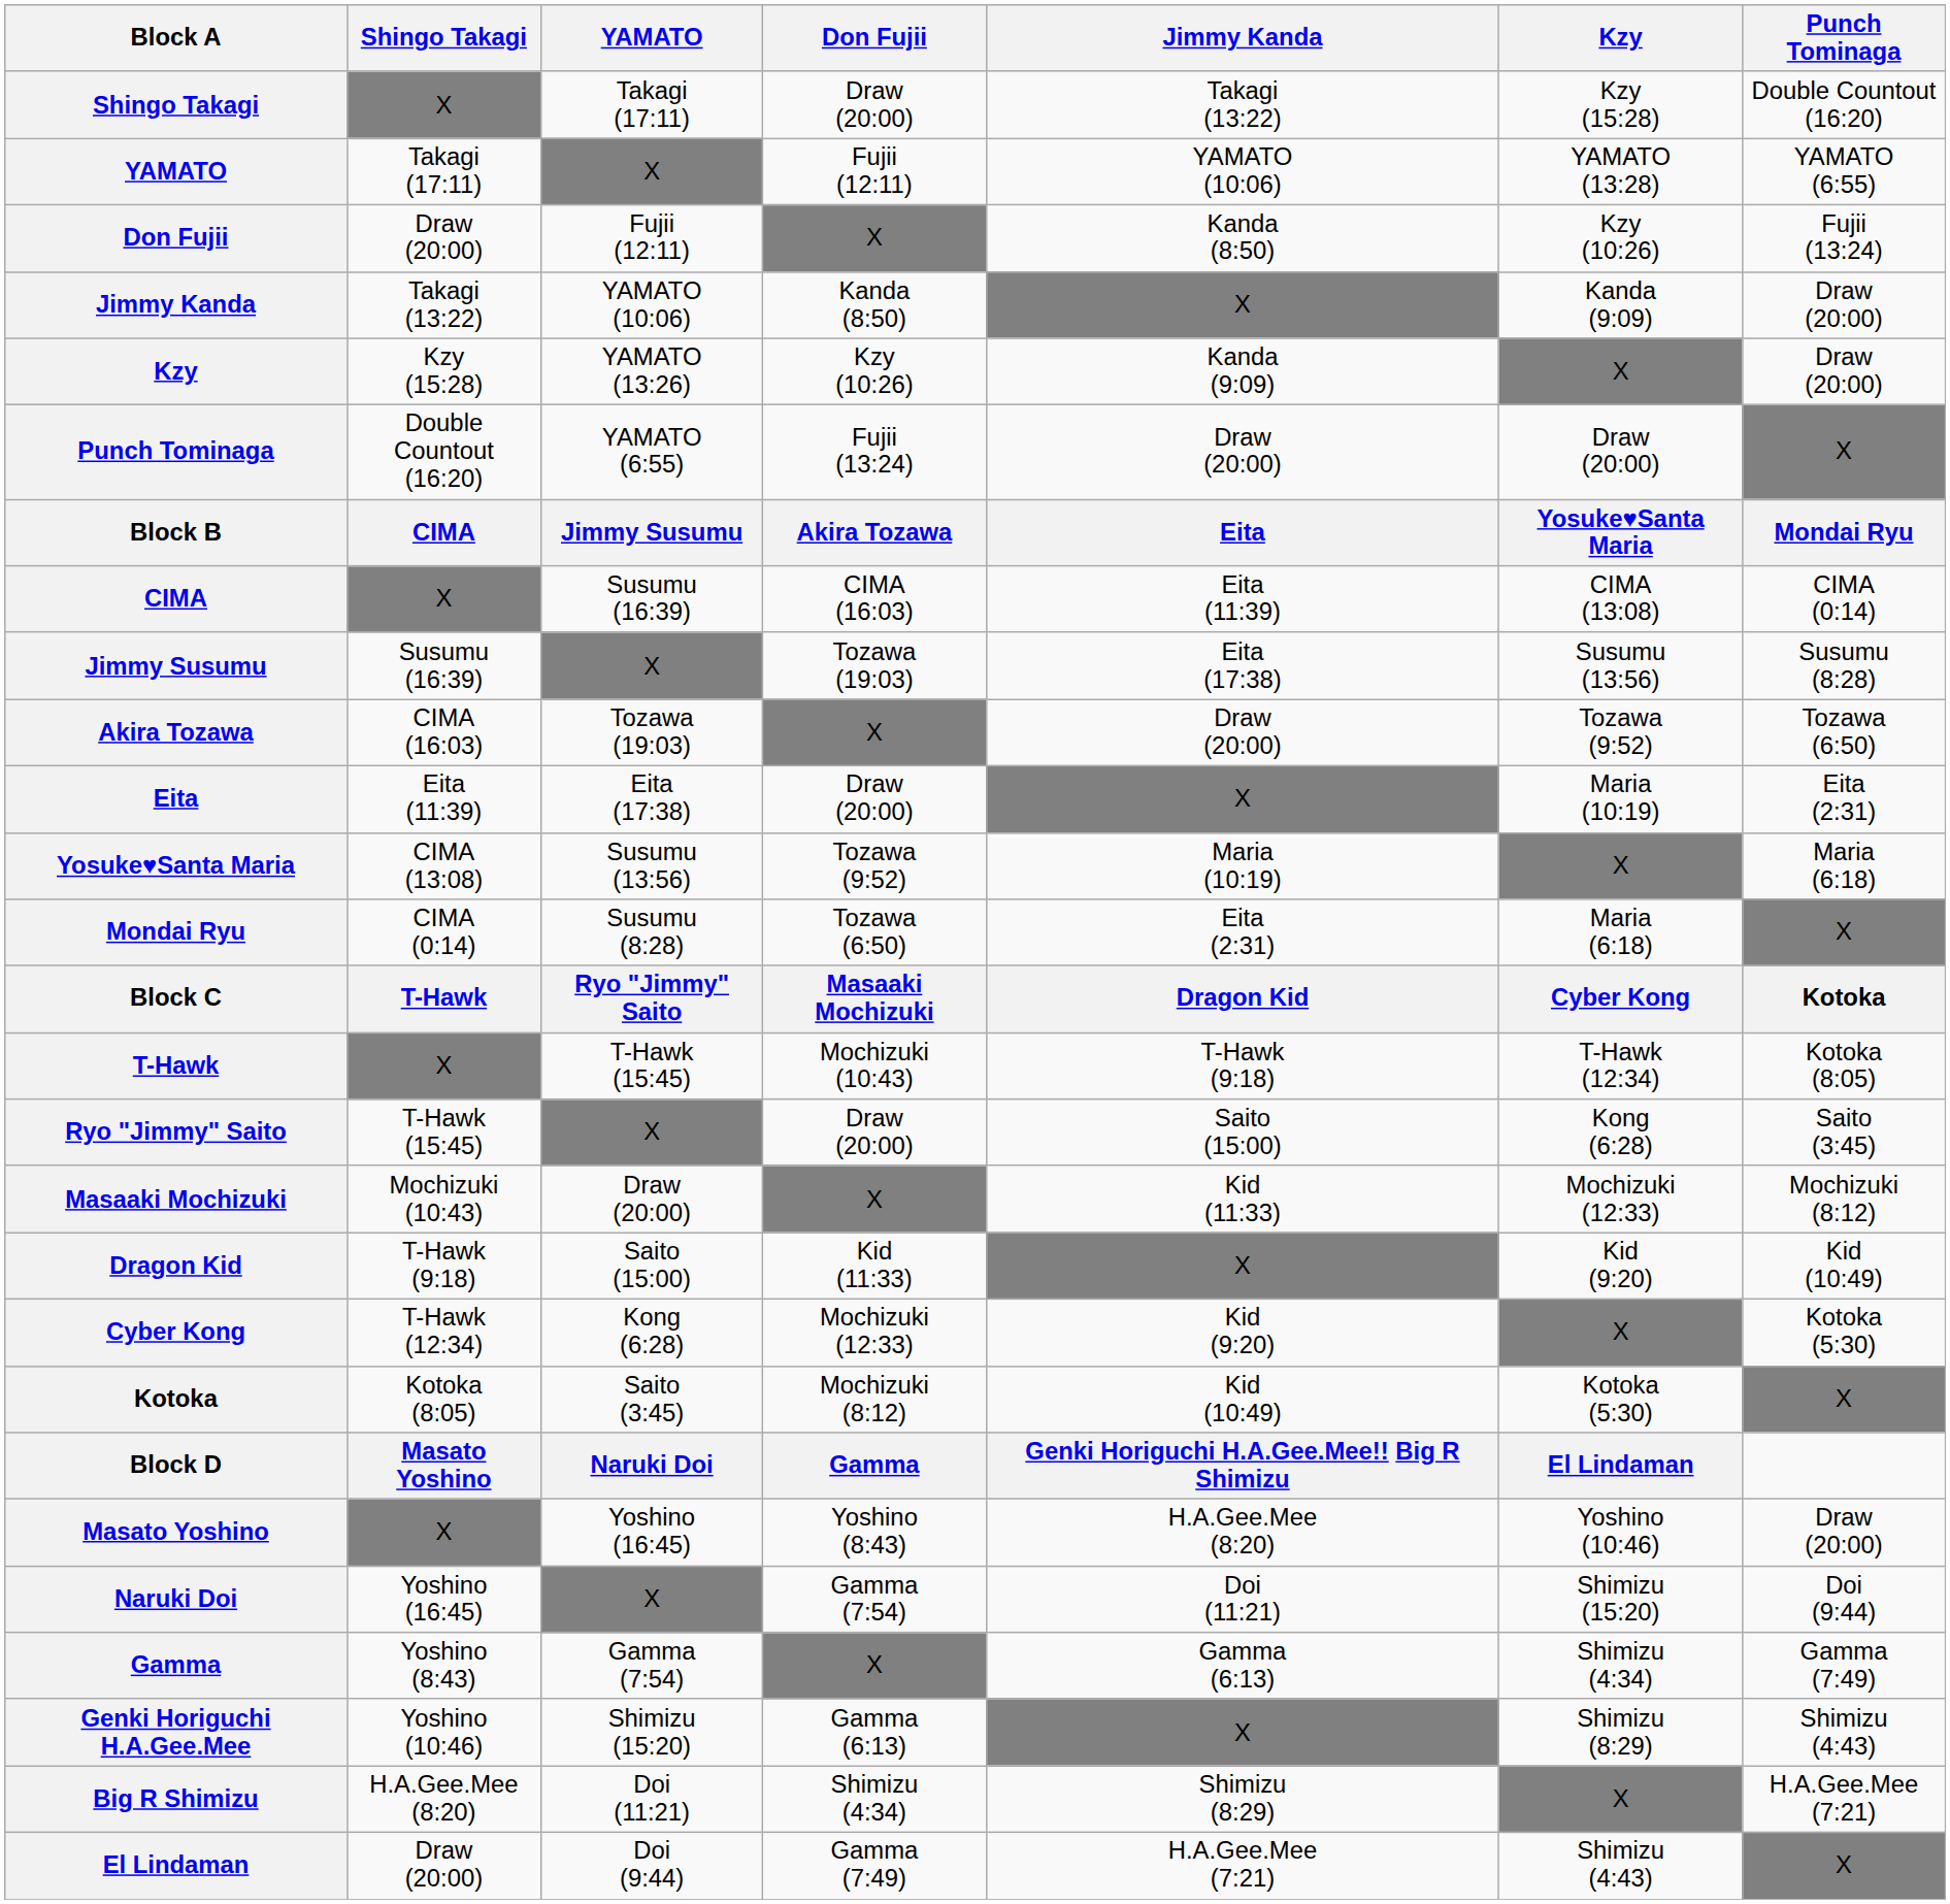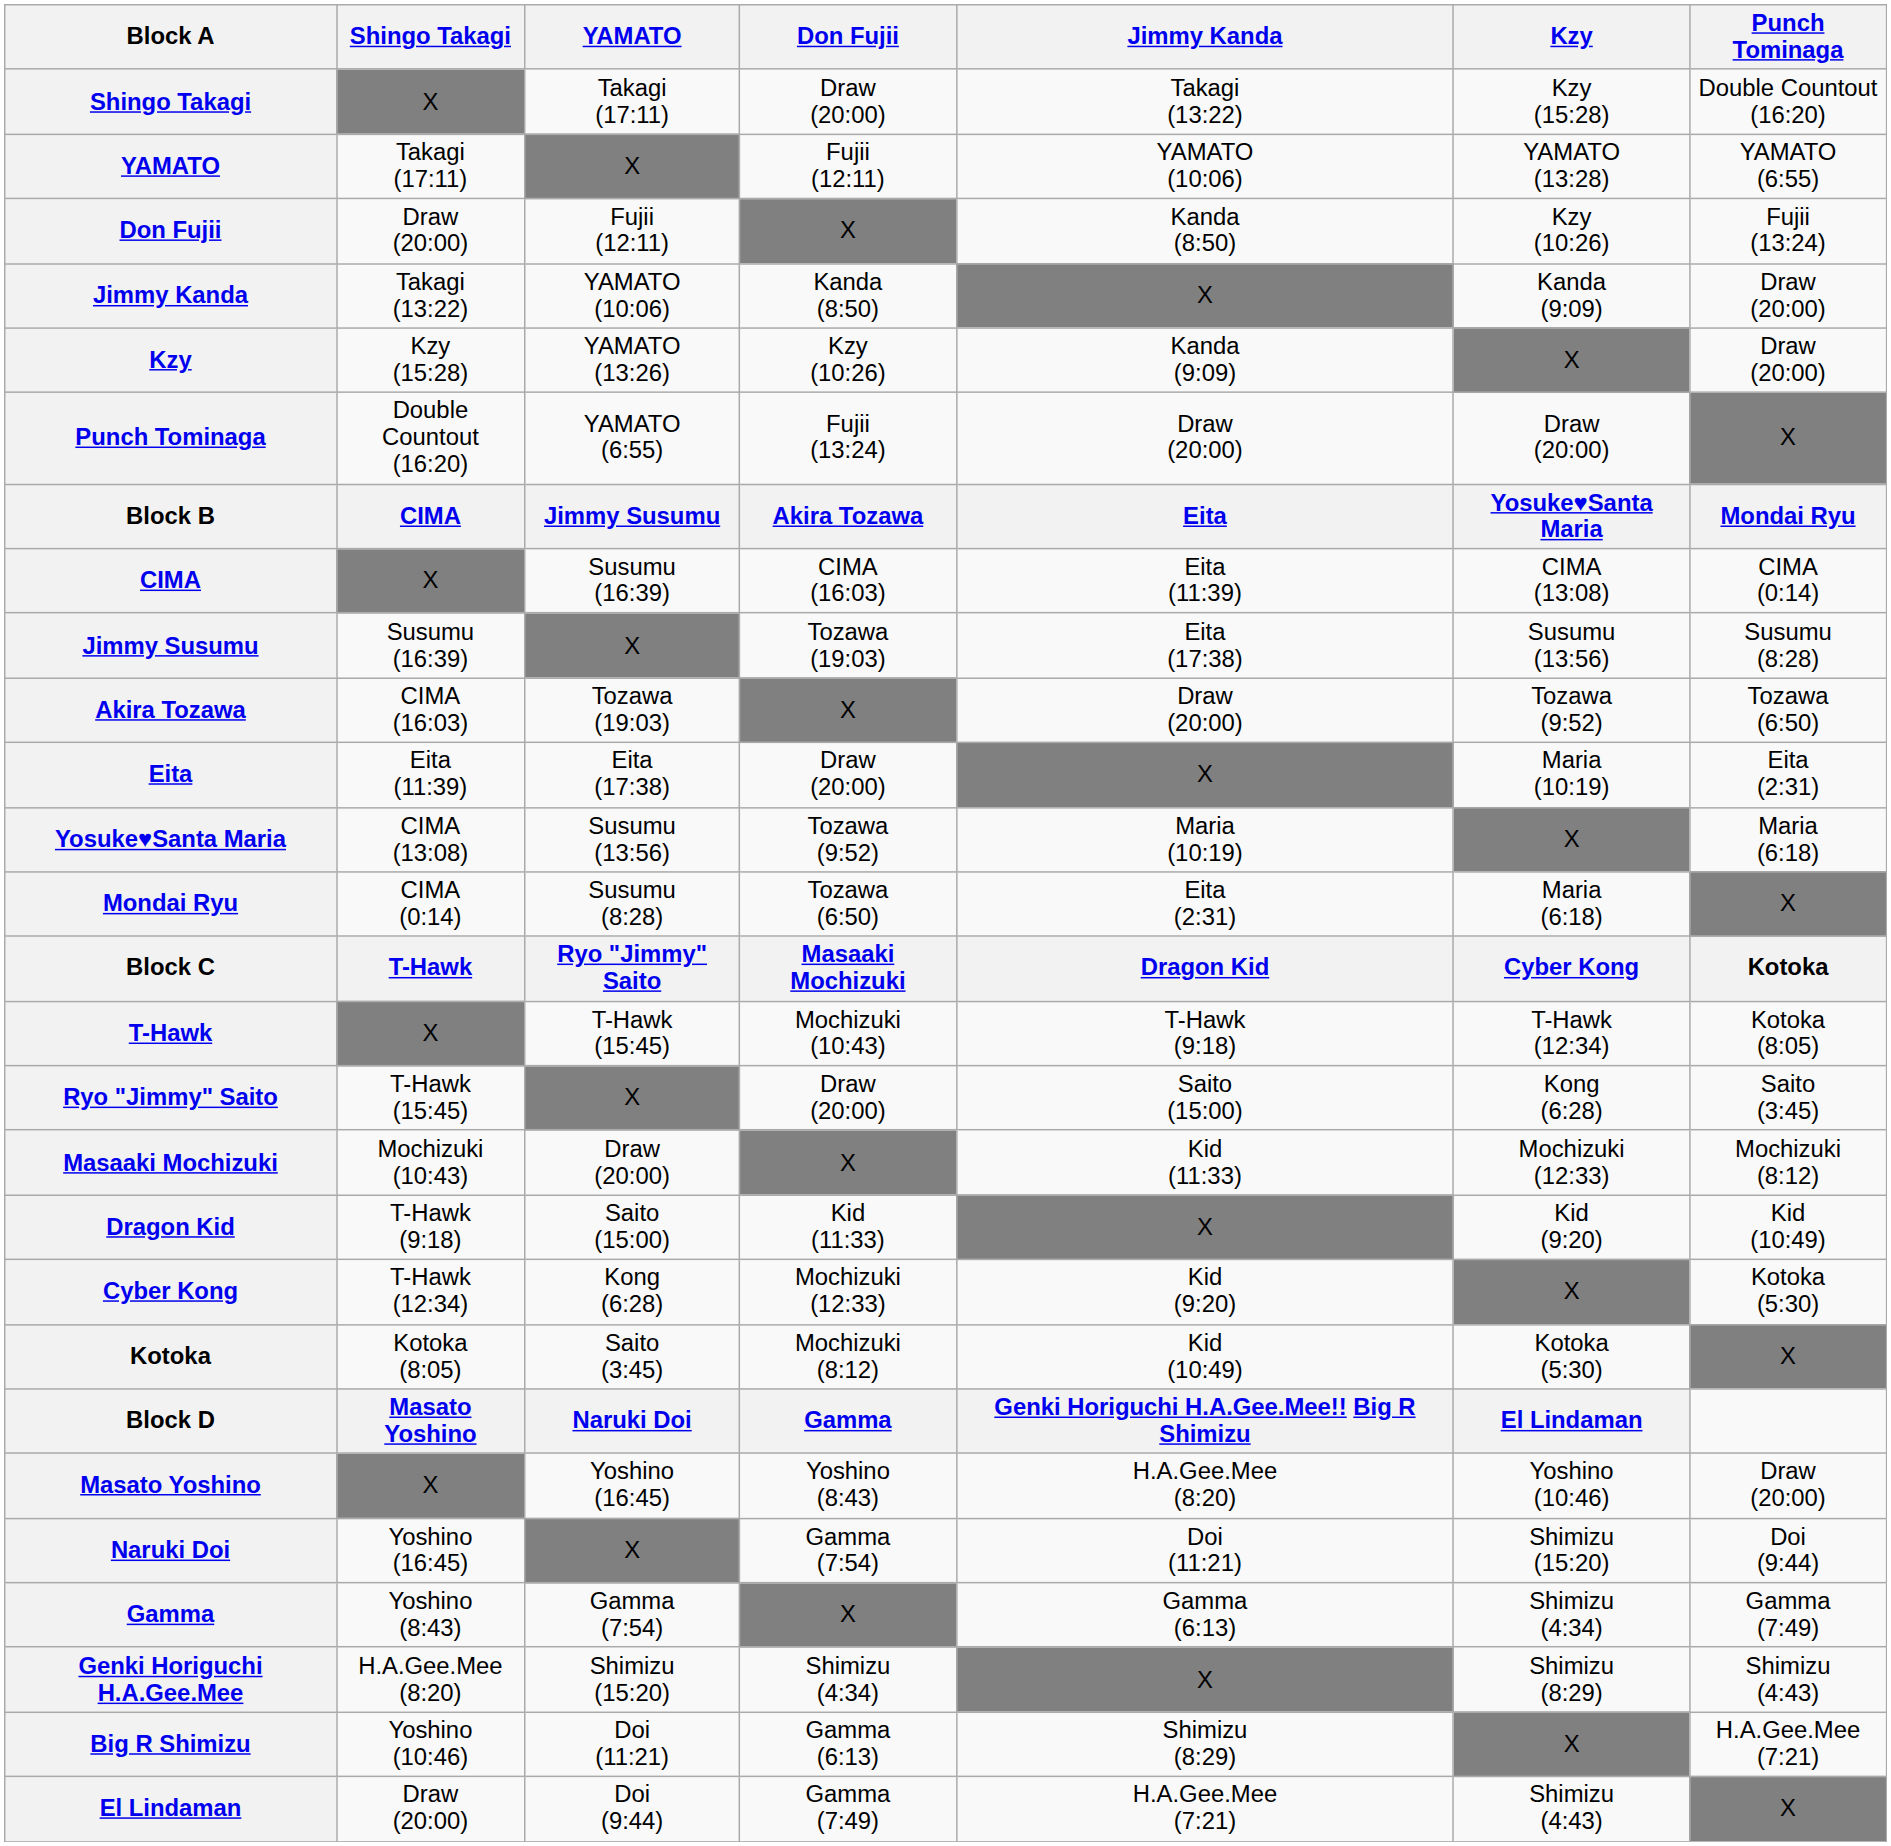Genki Horiguchi H.A.Gee.Mee | Shingo Takagi: Yoshino (10:46) -> H.A.Gee.Mee (8:20)
Genki Horiguchi H.A.Gee.Mee | Don Fujii: Gamma (6:13) -> Shimizu (4:34)
Big R Shimizu | Shingo Takagi: H.A.Gee.Mee (8:20) -> Yoshino (10:46)
Big R Shimizu | Don Fujii: Shimizu (4:34) -> Gamma (6:13)
